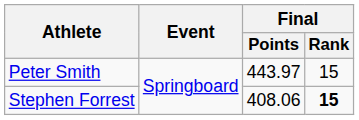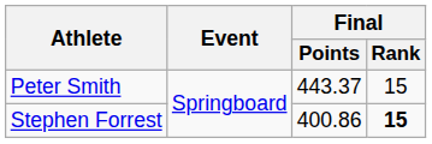Peter Smith | Final / Points: 443.97 -> 443.37
Stephen Forrest | Final / Points: 408.06 -> 400.86
